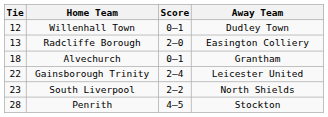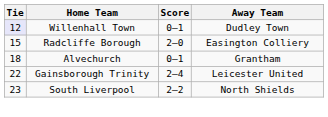Willenhall Town | Tie: no background -> lavender background
Radcliffe Borough | Tie: 13 -> 15
- row: 28 | Penrith | 4–5 | Stockton
